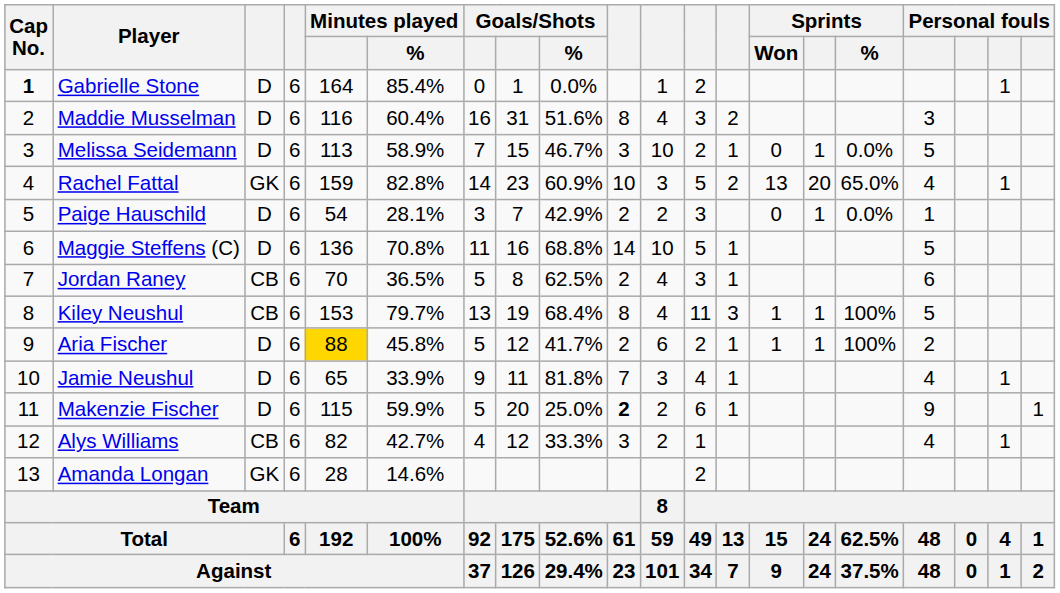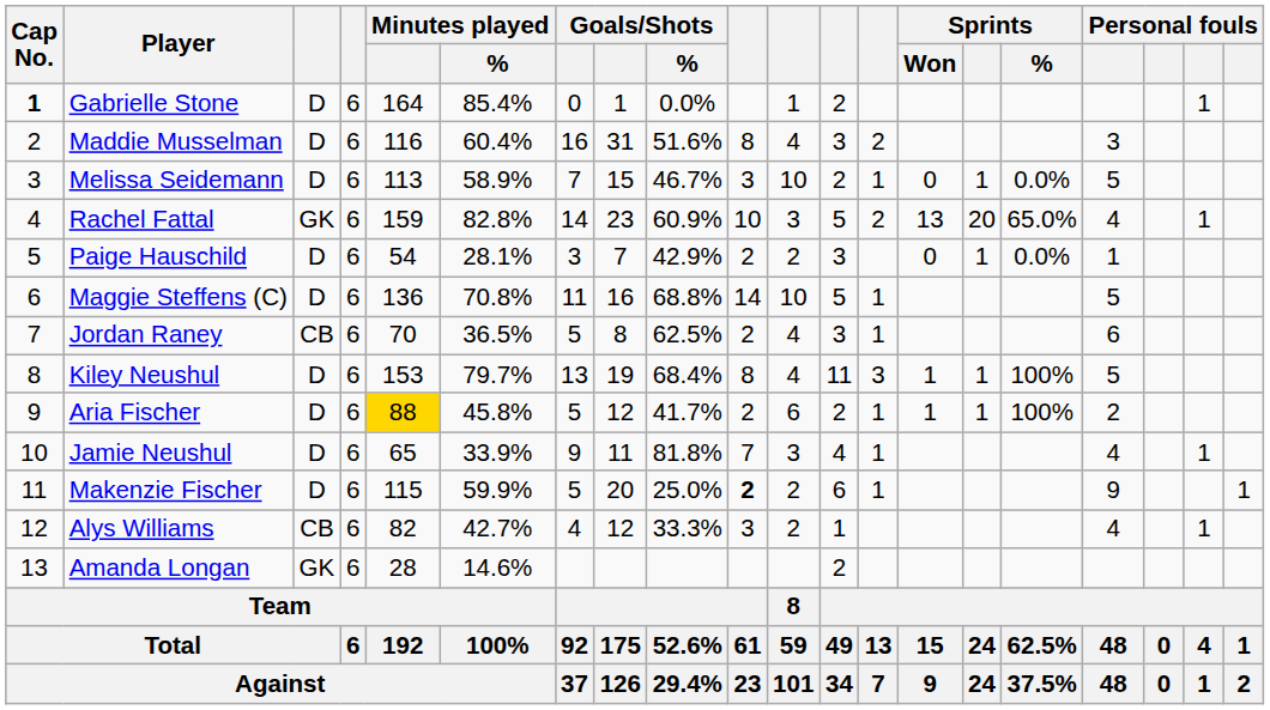Kiley Neushul | column 3: CB -> D
